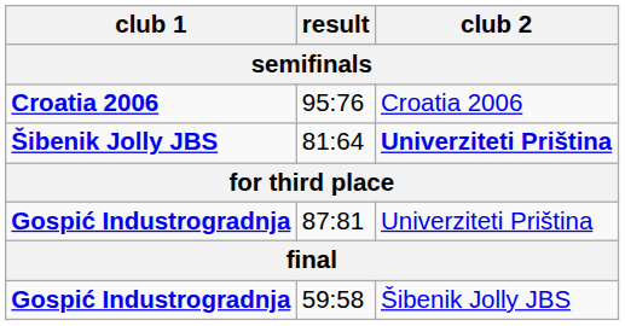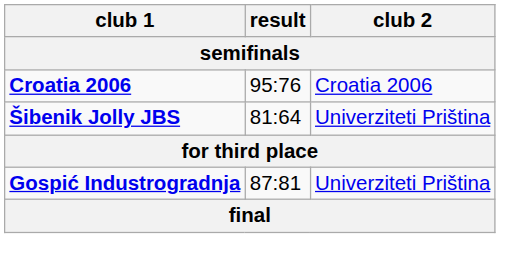81:64 | club 2: bold -> normal
- row: Gospić Industrogradnja | 59:58 | Šibenik Jolly JBS
